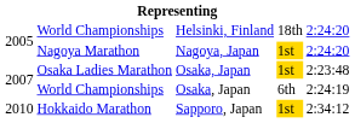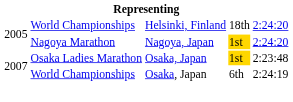- row: 2010 | Hokkaido Marathon | Sapporo, Japan | 1st | 2:34:12
